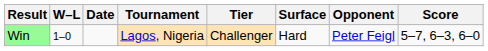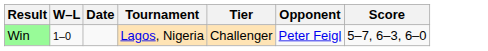- column: Surface | Hard
